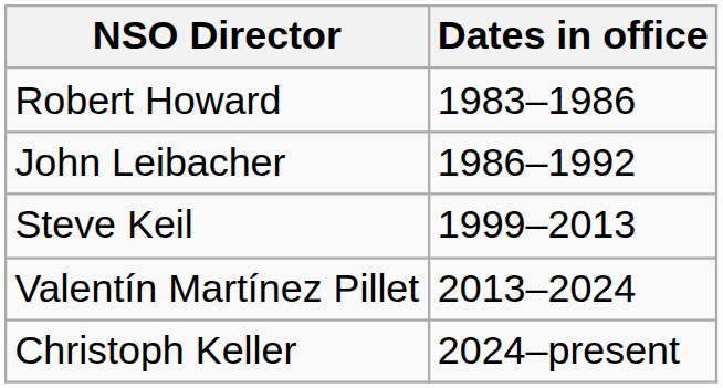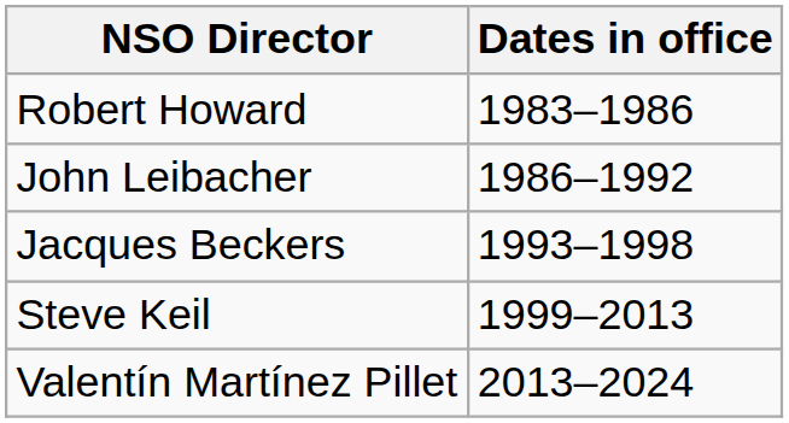+ row: Jacques Beckers | 1993–1998
- row: Christoph Keller | 2024–present
